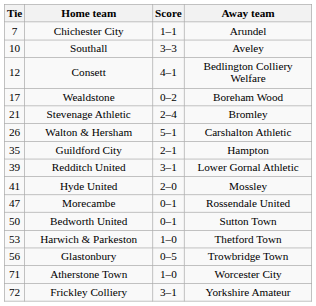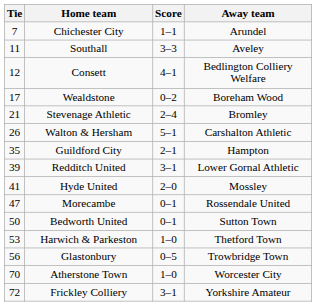Southall | Tie: 10 -> 11
Atherstone Town | Tie: 71 -> 70
